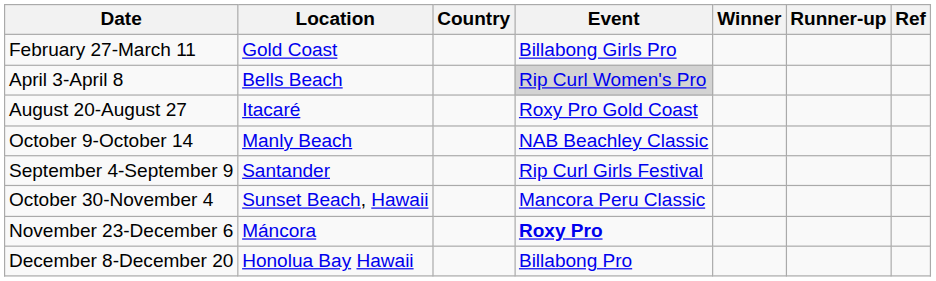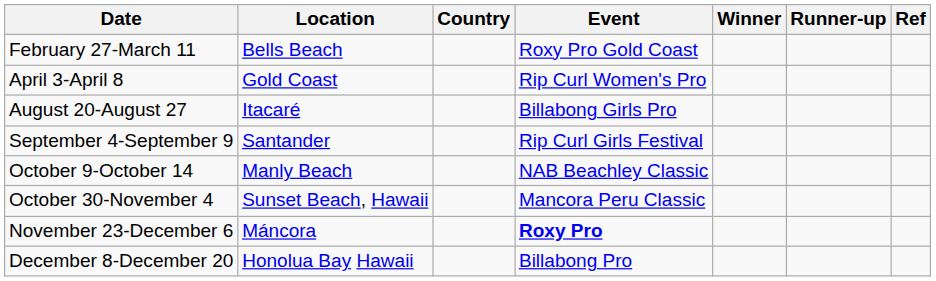February 27-March 11 | Location: Gold Coast -> Bells Beach
February 27-March 11 | Event: Billabong Girls Pro -> Roxy Pro Gold Coast
April 3-April 8 | Location: Bells Beach -> Gold Coast
April 3-April 8 | Event: lightgrey background -> no background
August 20-August 27 | Event: Roxy Pro Gold Coast -> Billabong Girls Pro
rows swapped: September 4-September 9 <-> October 9-October 14
